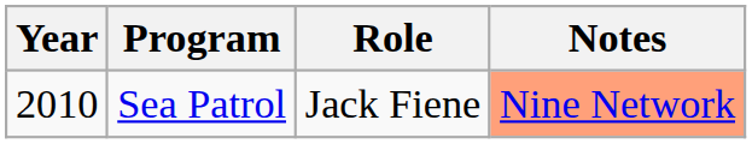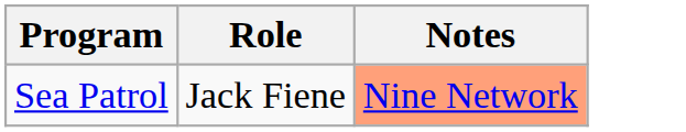- column: Year | 2010
